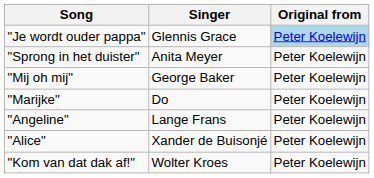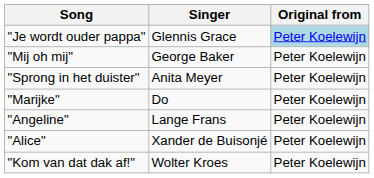rows swapped: "Mij oh mij" <-> "Sprong in het duister"
